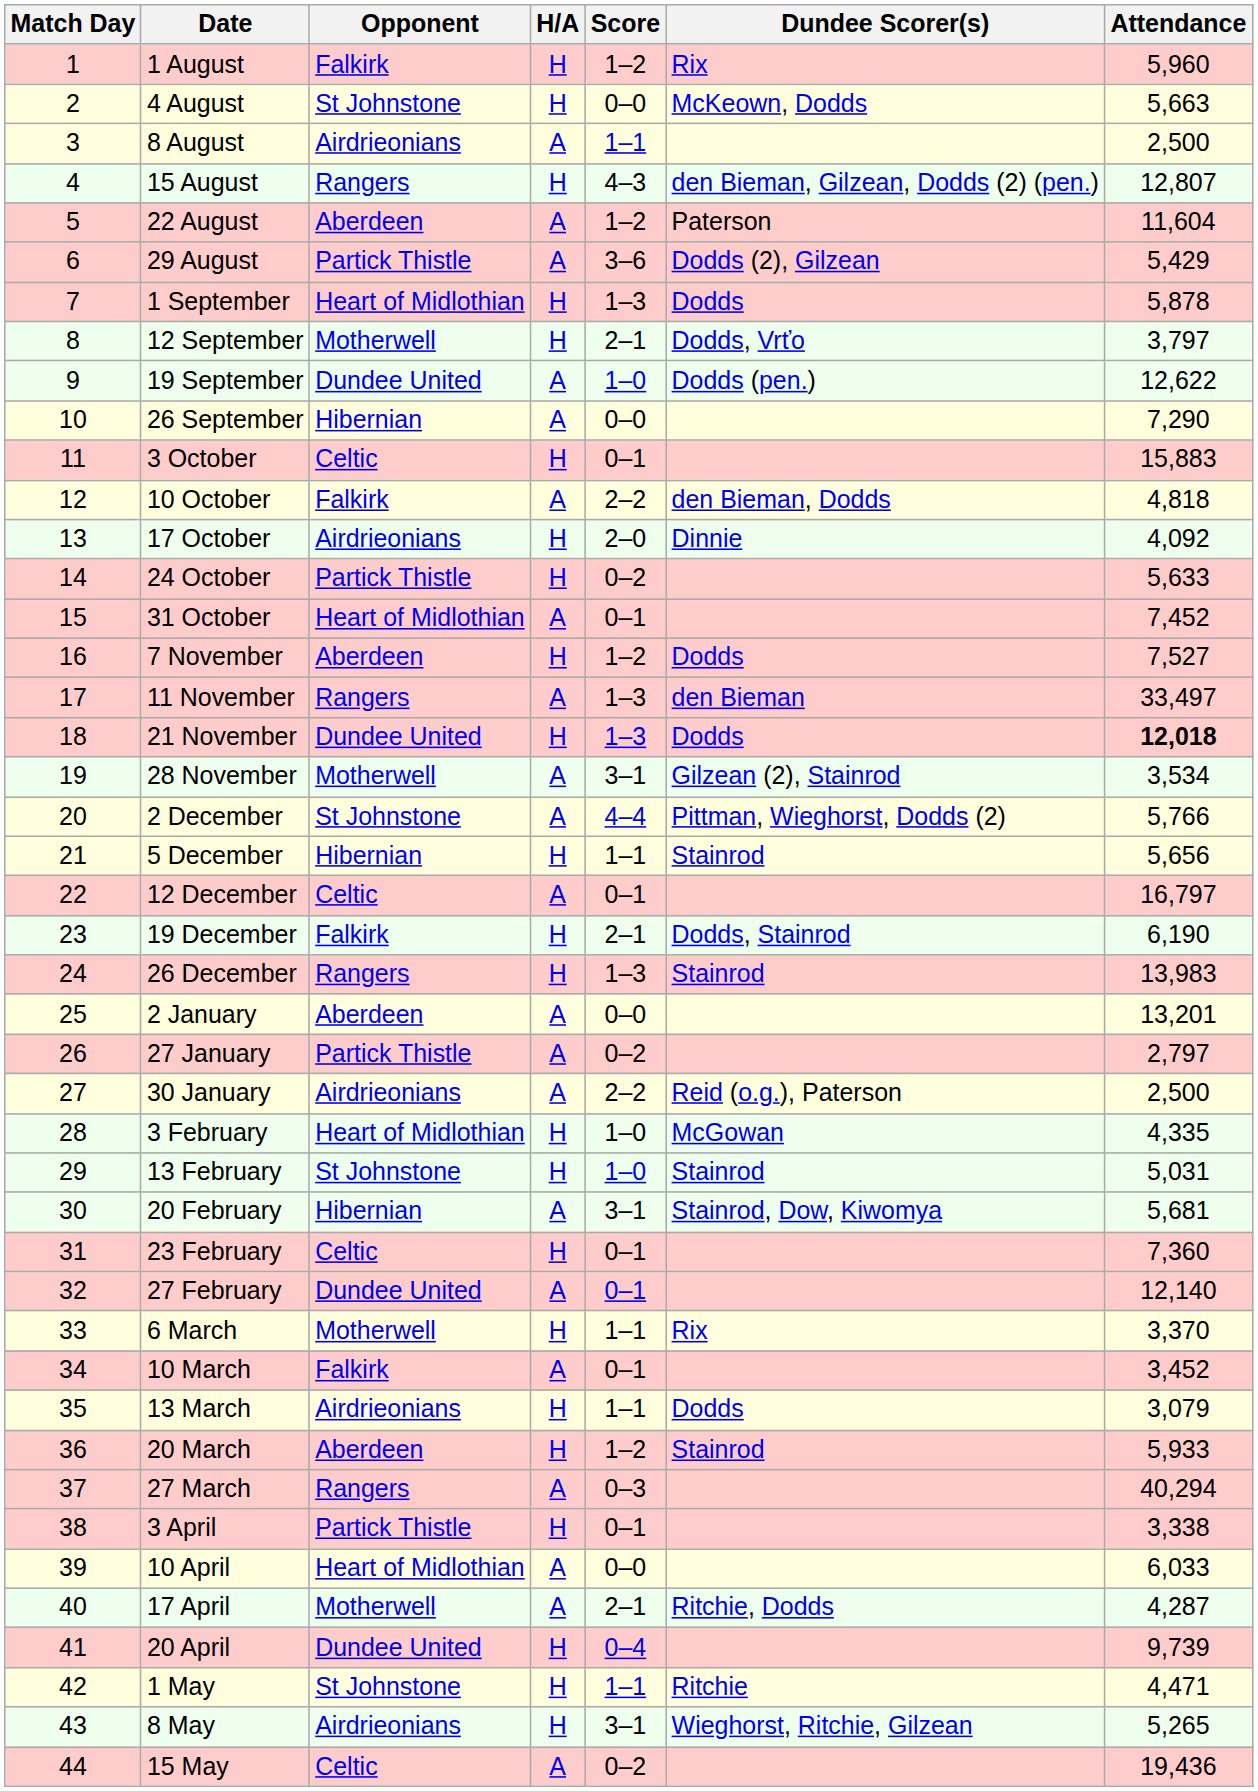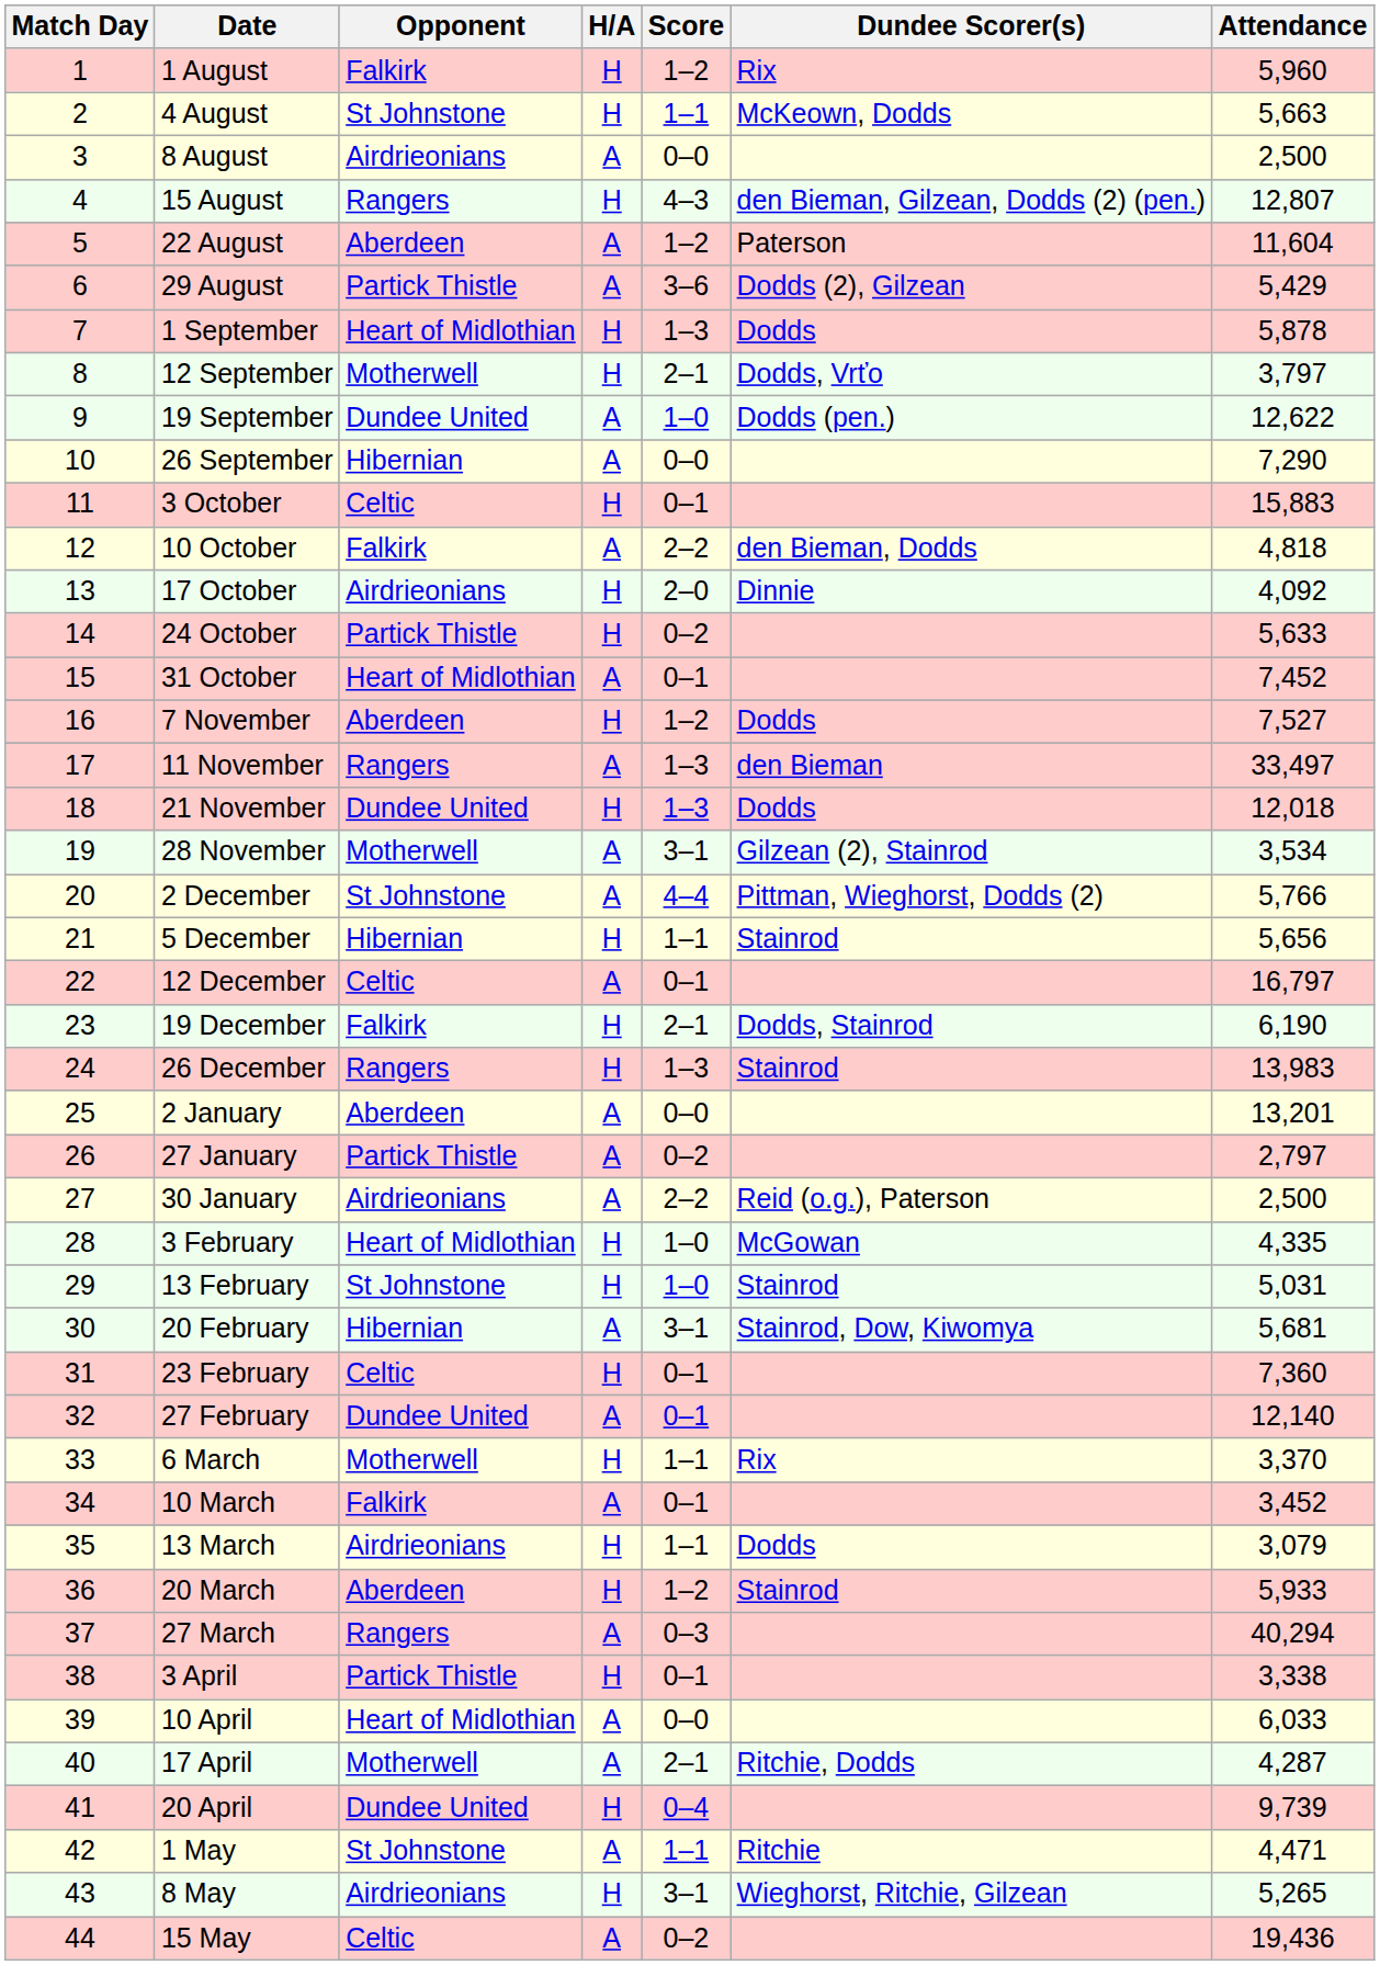4 August | Score: 0–0 -> 1–1
8 August | Score: 1–1 -> 0–0
21 November | Attendance: bold -> normal
1 May | H/A: H -> A
